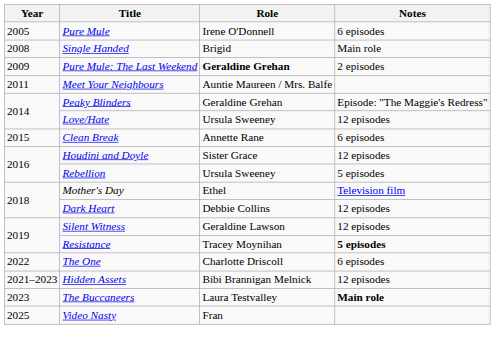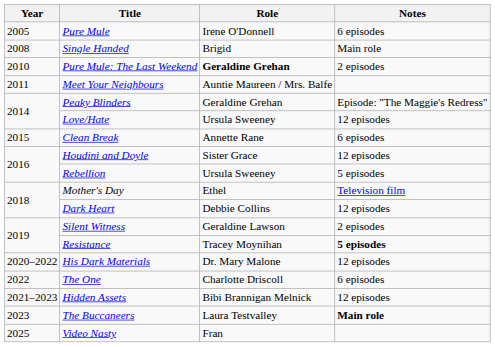Pure Mule: The Last Weekend | Year: 2009 -> 2010
Silent Witness | Notes: 12 episodes -> 2 episodes
+ row: 2020–2022 | His Dark Materials | Dr. Mary Malone | 12 episodes
